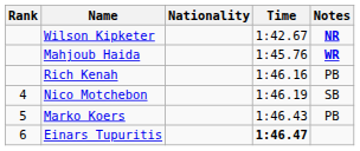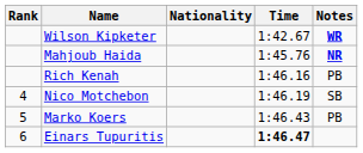Wilson Kipketer | Notes: NR -> WR
Mahjoub Haida | Notes: WR -> NR
